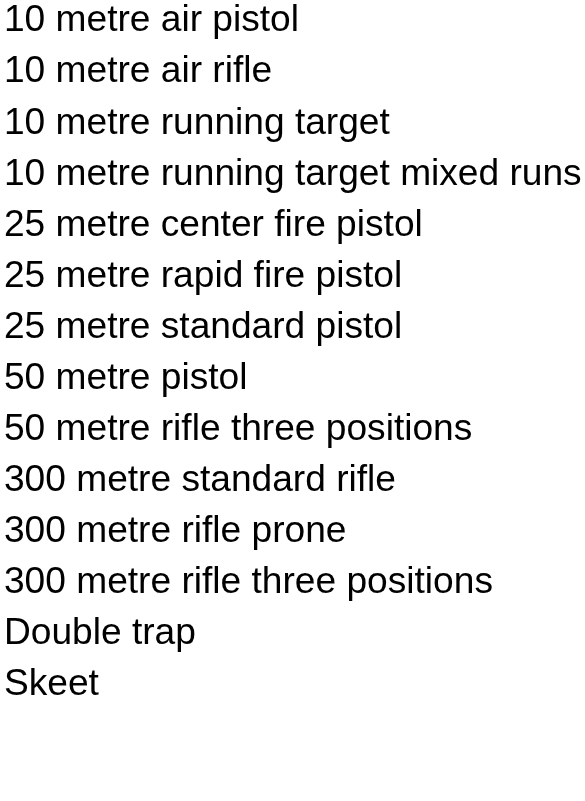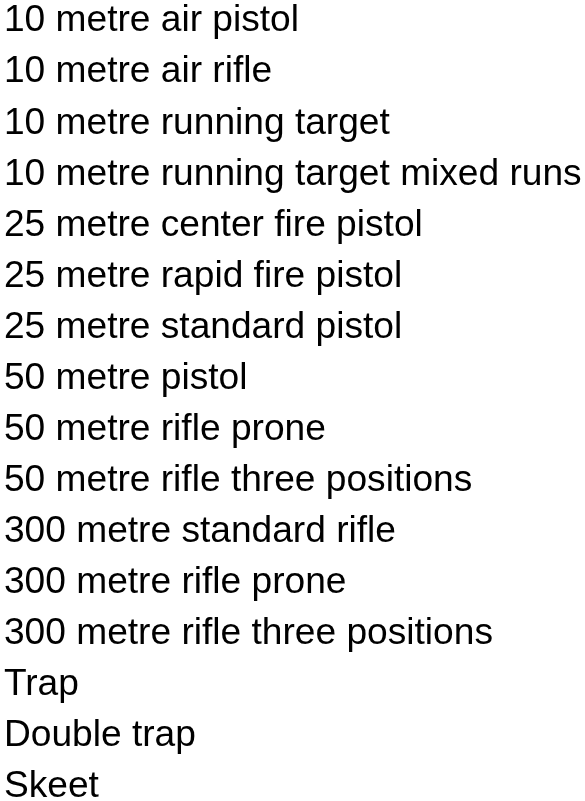+ row: 50 metre rifle prone
+ row: Trap
